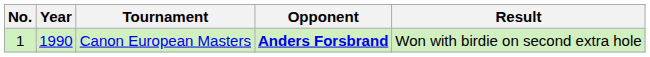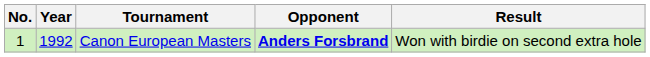Canon European Masters | Year: 1990 -> 1992
